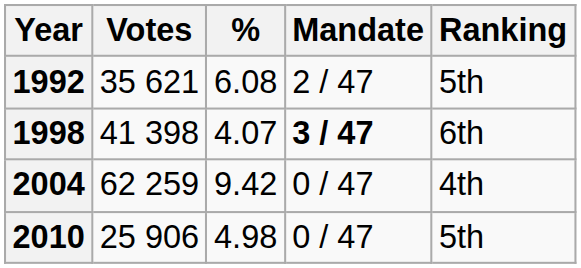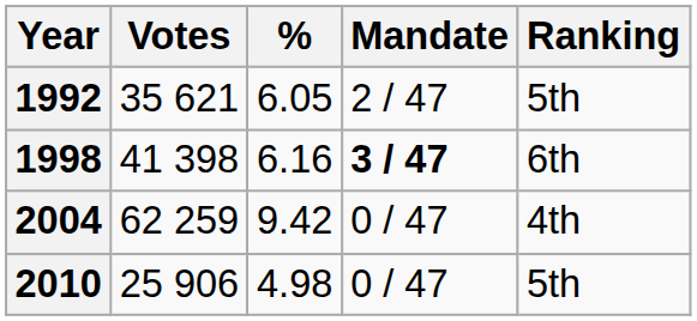1992 | %: 6.08 -> 6.05
1998 | %: 4.07 -> 6.16
